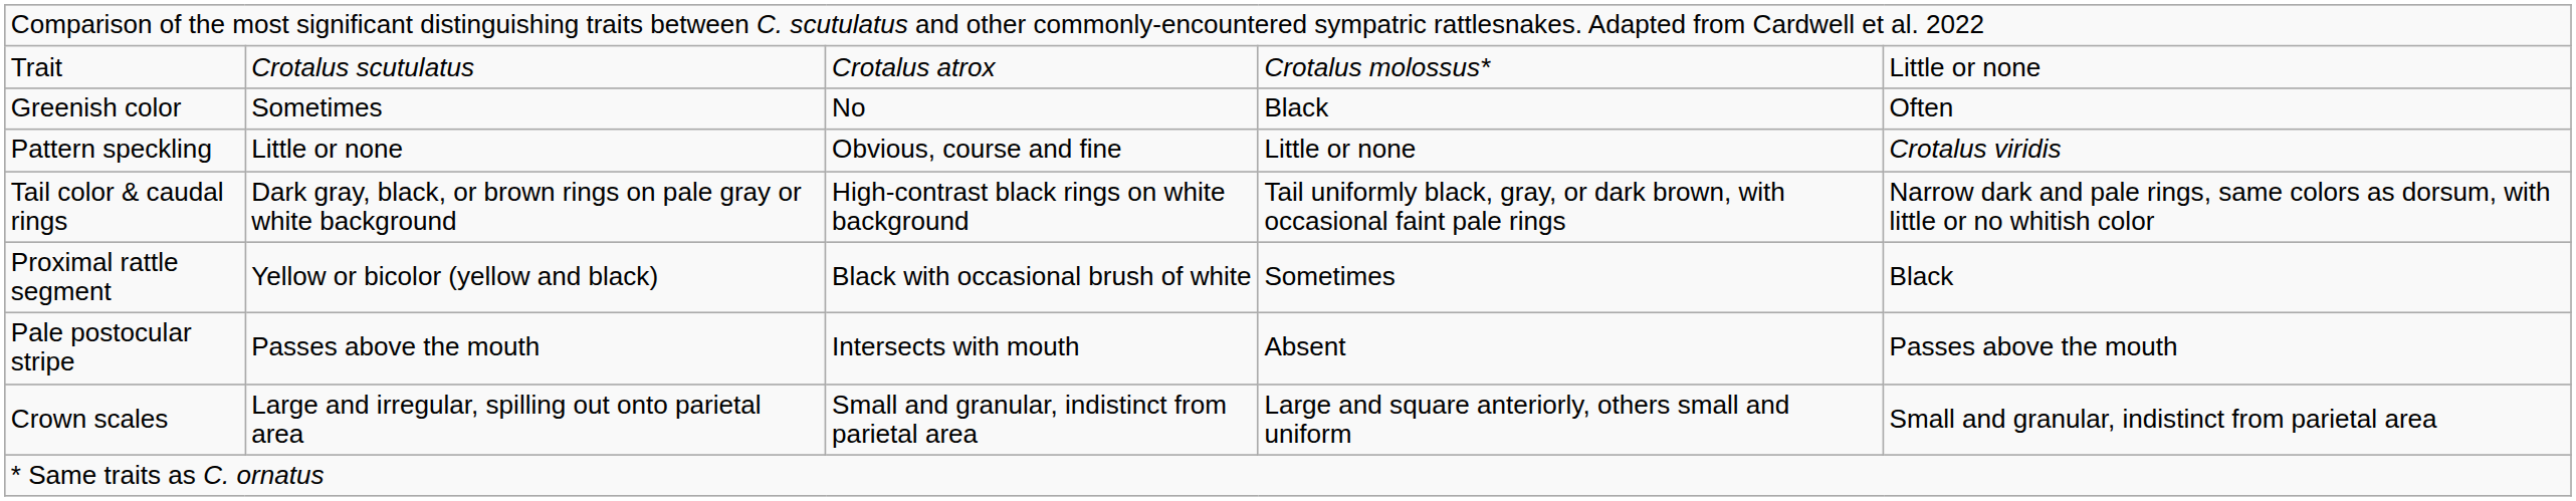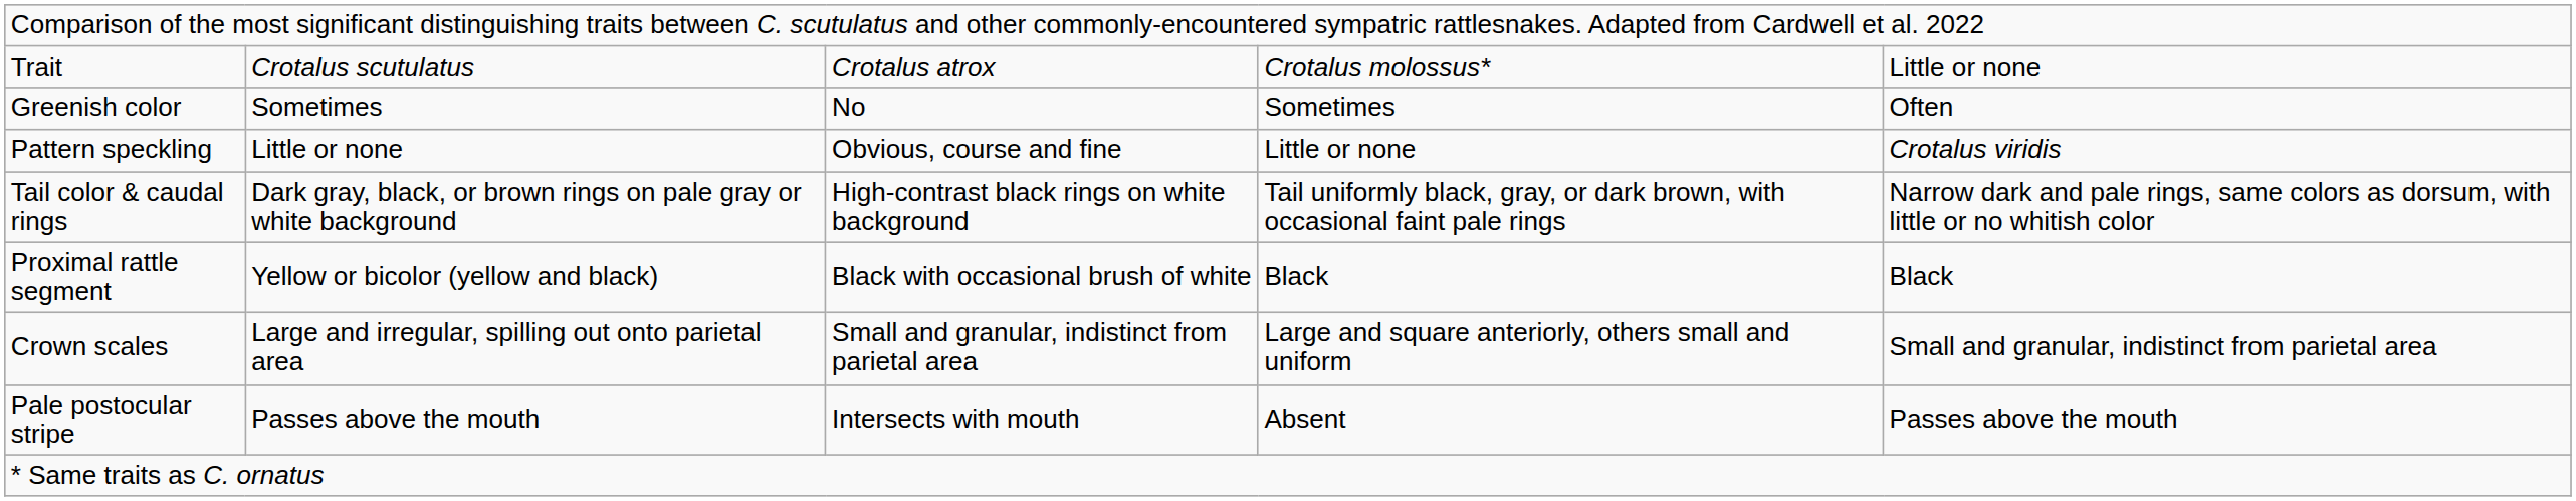Greenish color | column 4: Black -> Sometimes
Proximal rattle segment | column 4: Sometimes -> Black
rows swapped: Pale postocular stripe <-> Crown scales
